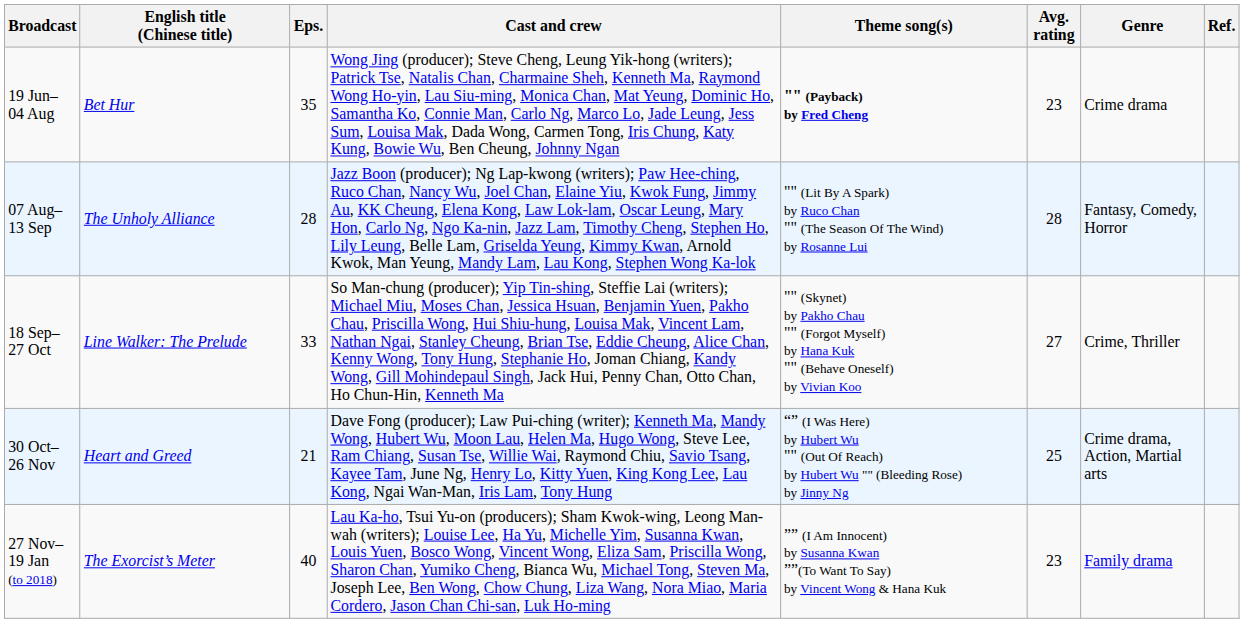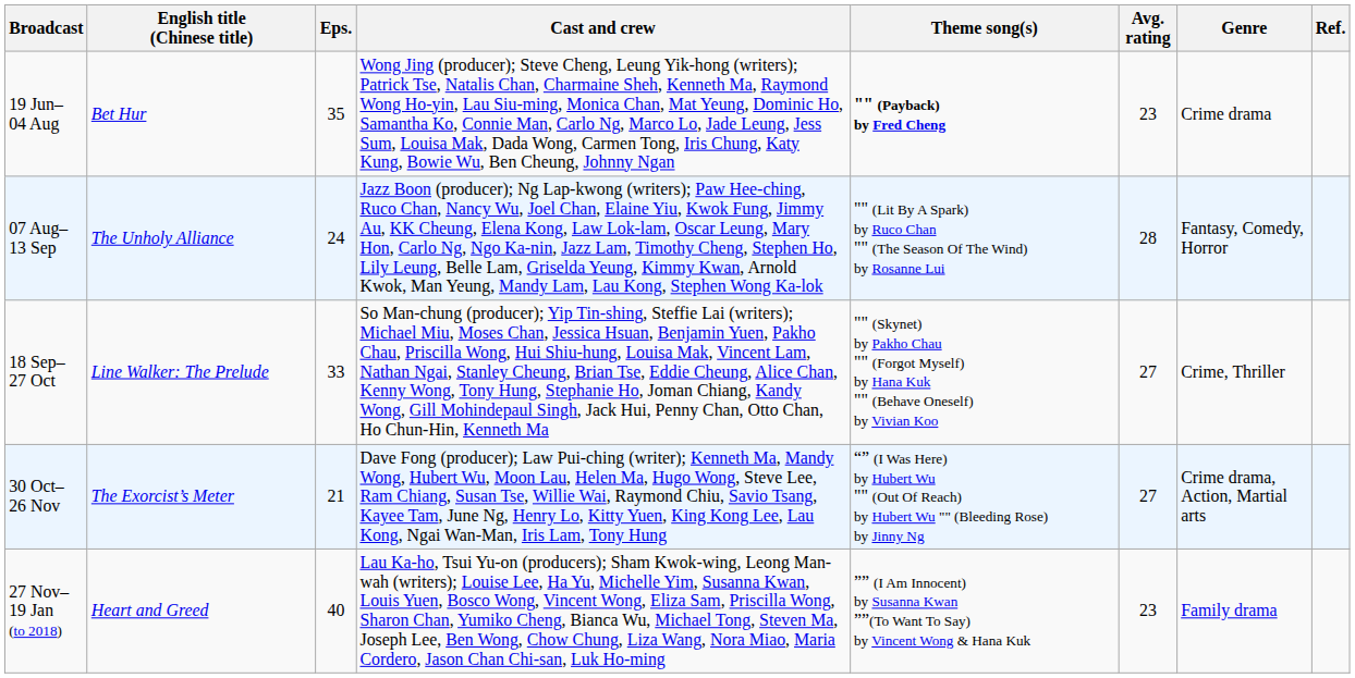07 Aug– 13 Sep | Eps.: 28 -> 24
30 Oct– 26 Nov | English title (Chinese title): Heart and Greed -> The Exorcist’s Meter
30 Oct– 26 Nov | Avg. rating: 25 -> 27
27 Nov– 19 Jan (to 2018) | English title (Chinese title): The Exorcist’s Meter -> Heart and Greed
